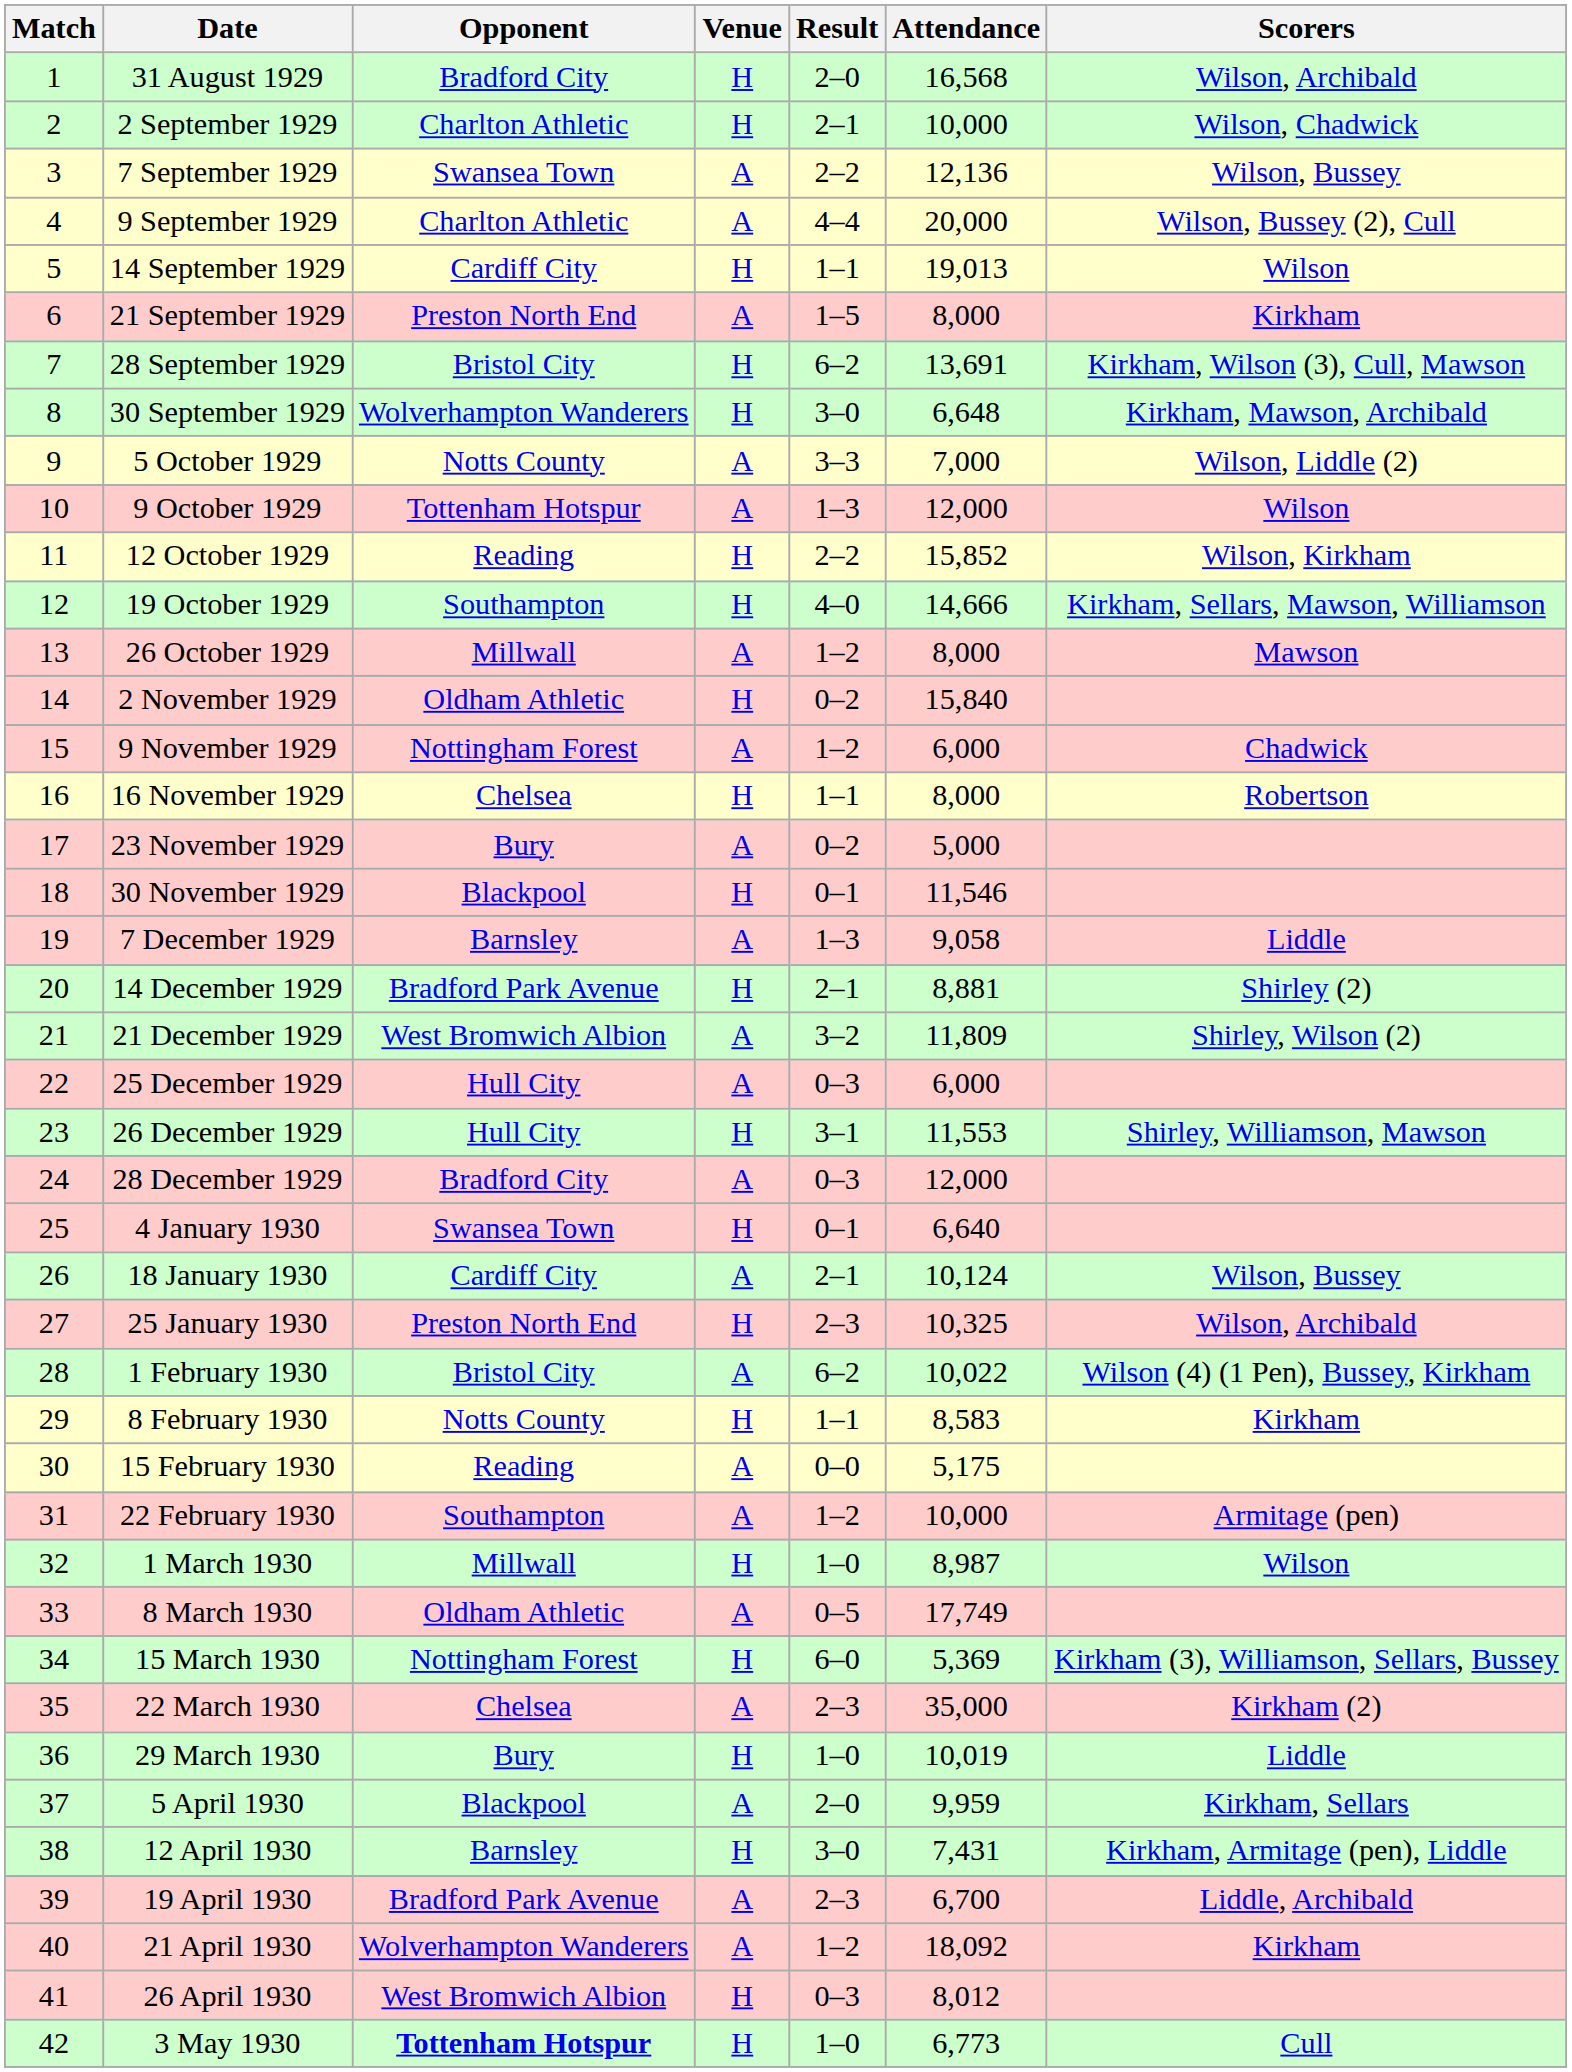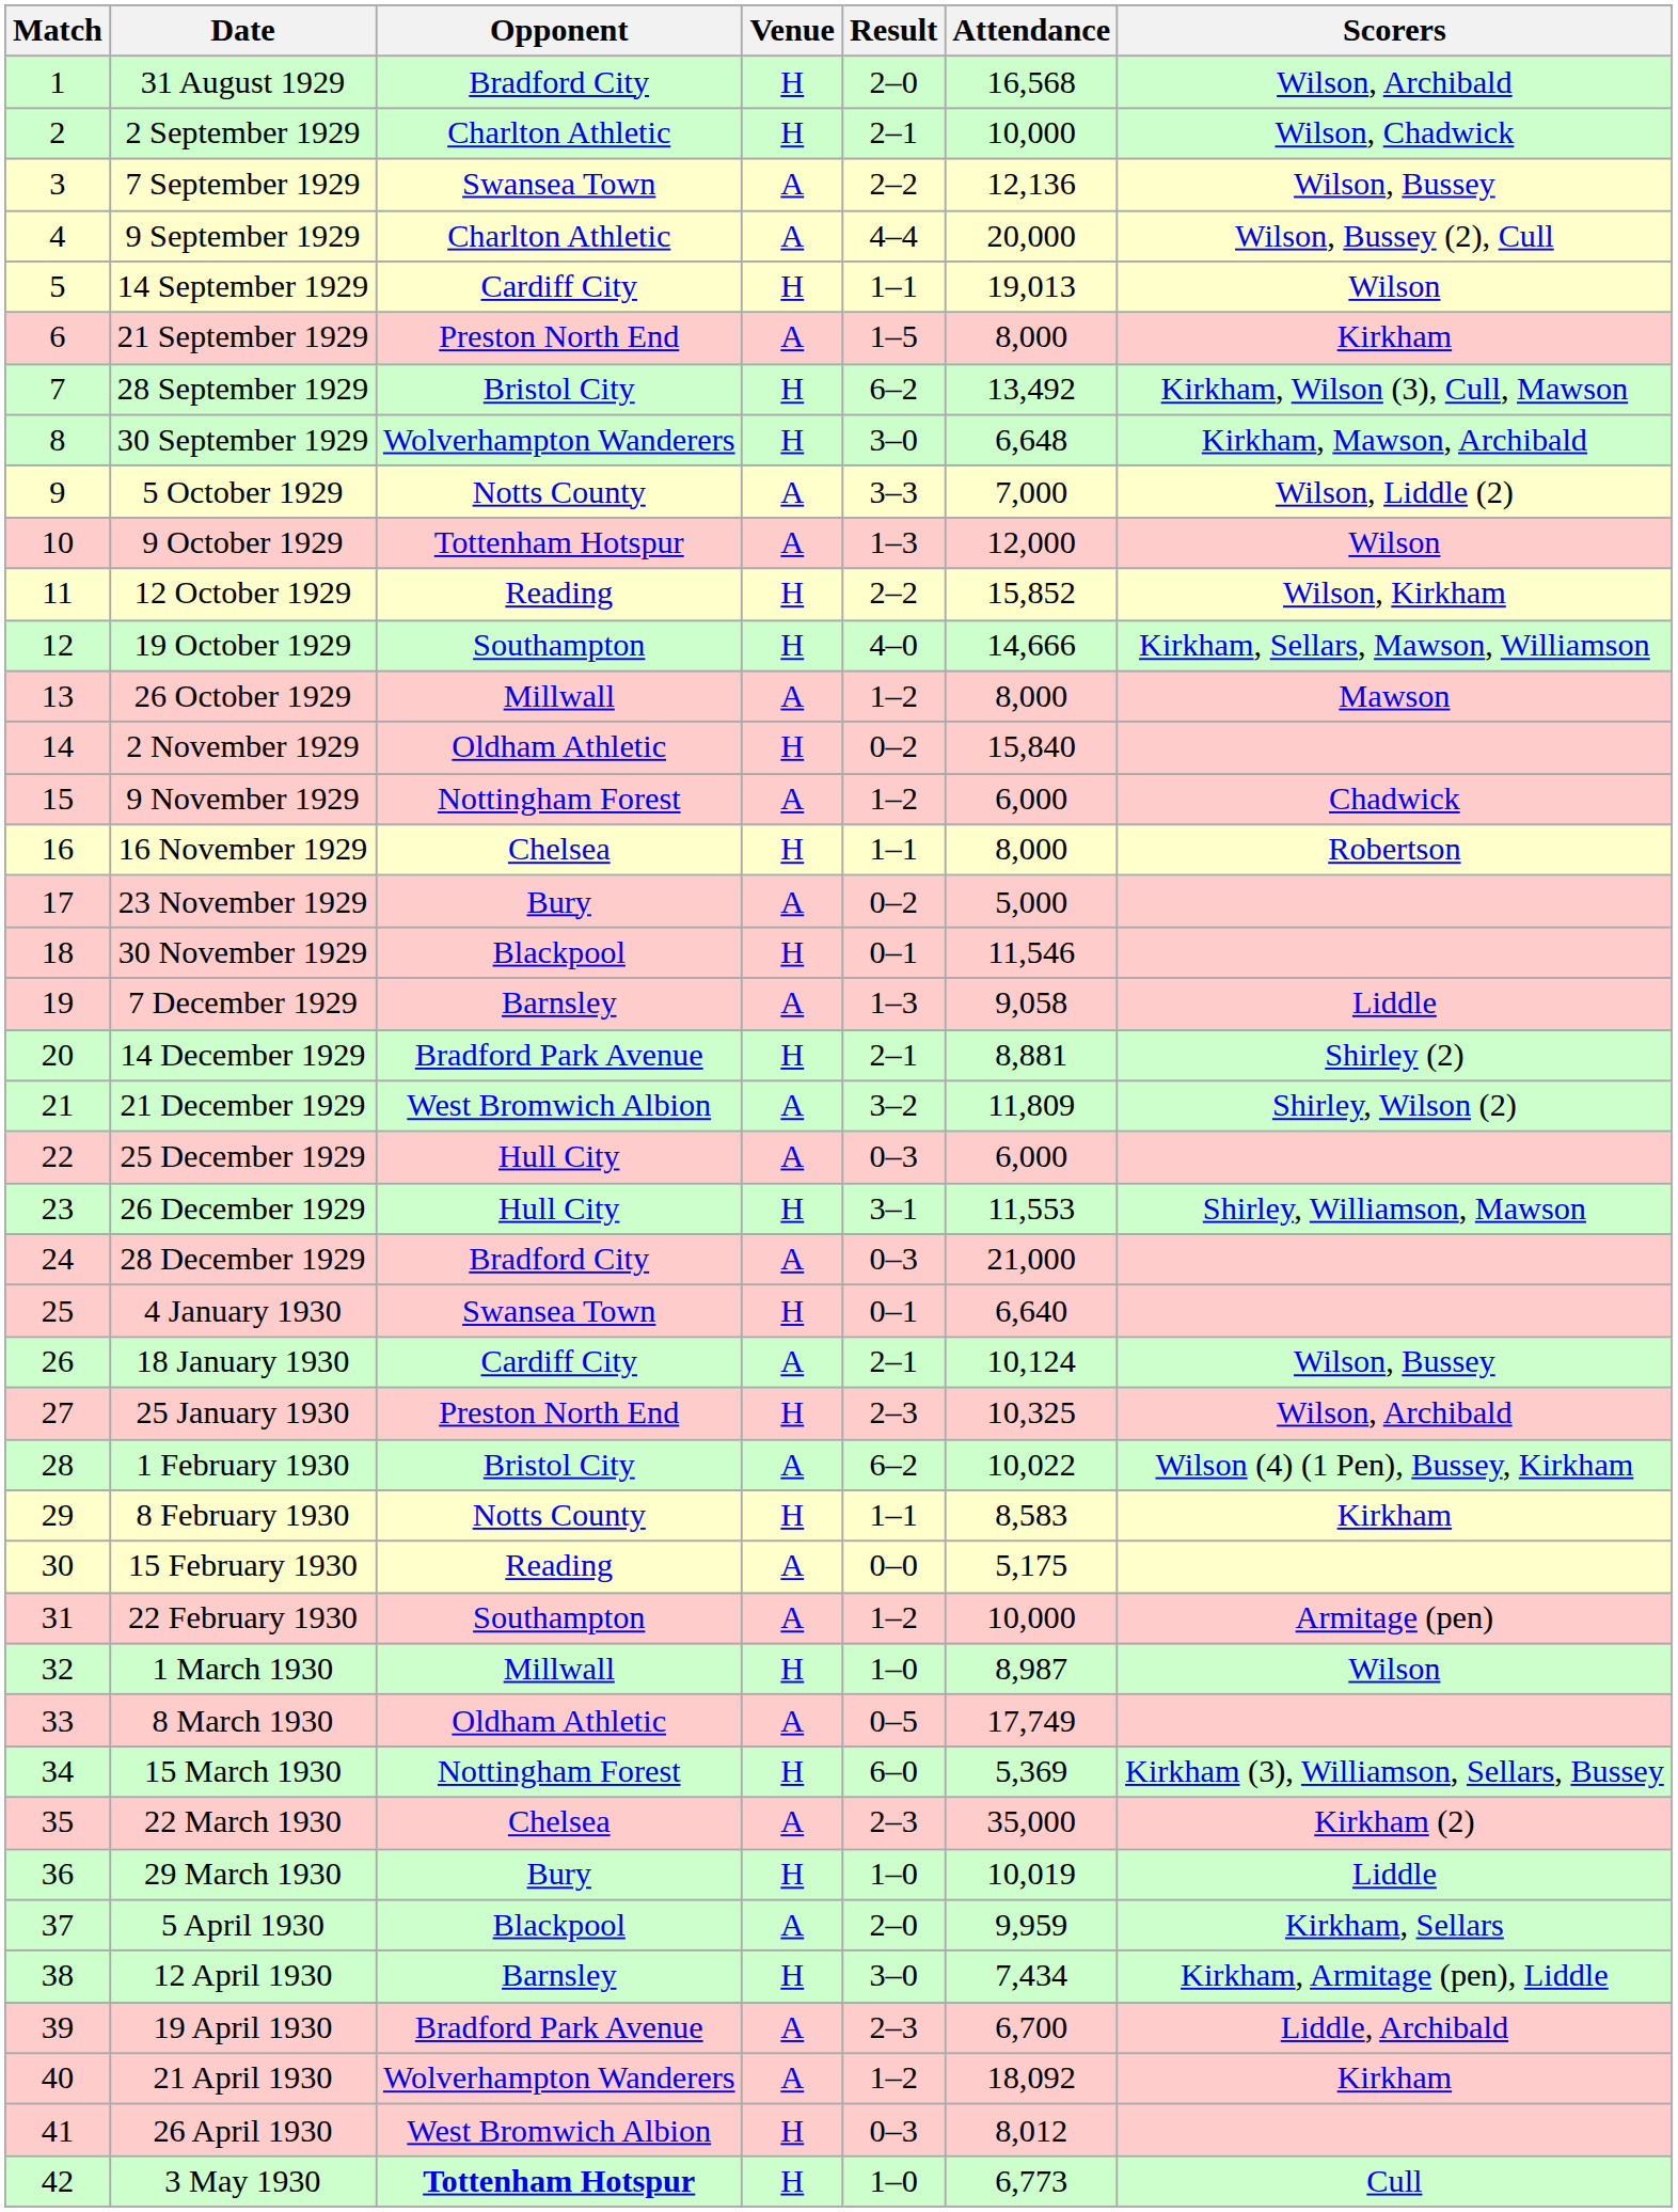28 September 1929 | Attendance: 13,691 -> 13,492
28 December 1929 | Attendance: 12,000 -> 21,000
12 April 1930 | Attendance: 7,431 -> 7,434
